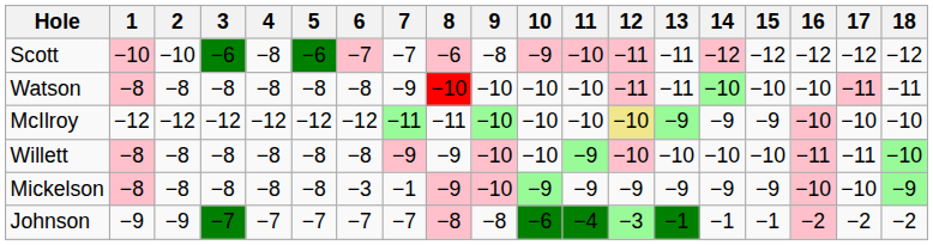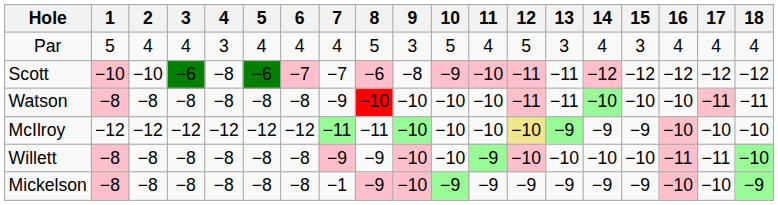+ row: Par | 5 | 4 | 4 | 3 | 4 | 4 | 4 | 5 | 3 | 5 | 4 | 5 | 3 | 4 | 3 | 4 | 4 | 4
Mickelson | 6: −3 -> −8
- row: Johnson | −9 | −9 | −7 | −7 | −7 | −7 | −7 | −8 | −8 | −6 | −4 | −3 | −1 | −1 | −1 | −2 | −2 | −2
